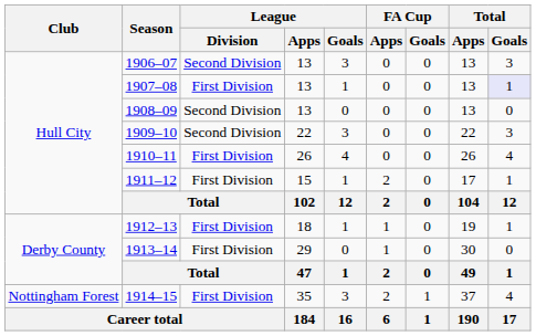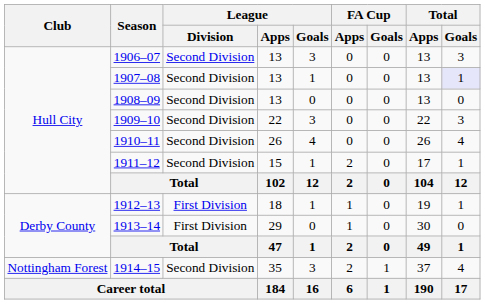1907–08 | League / Division: First Division -> Second Division
1910–11 | League / Division: First Division -> Second Division
1911–12 | League / Division: First Division -> Second Division
1914–15 | League / Division: First Division -> Second Division
